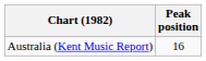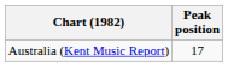Australia (Kent Music Report) | Peak position: 16 -> 17
